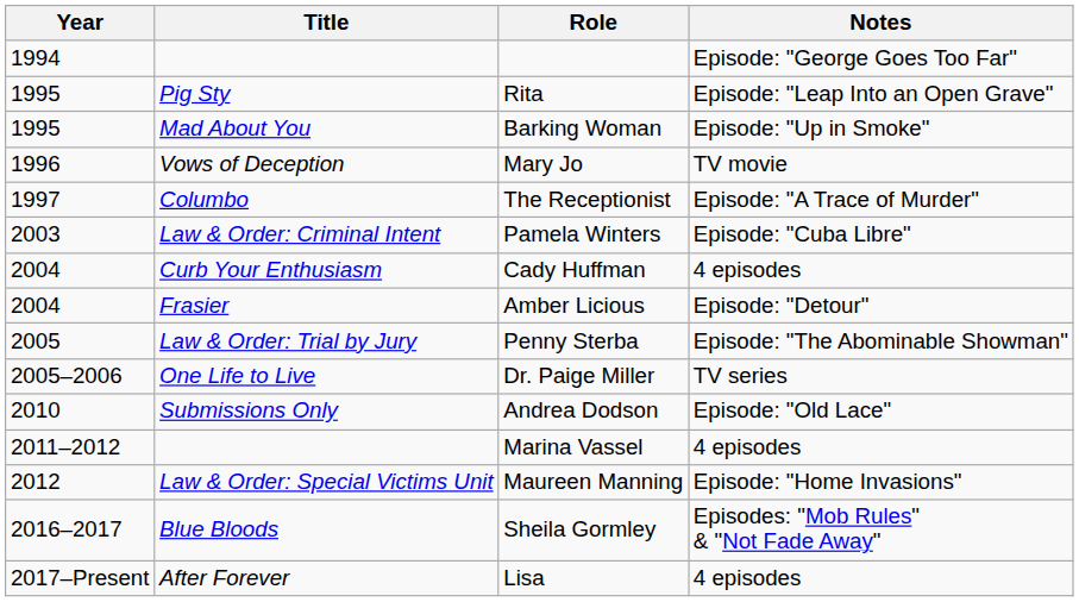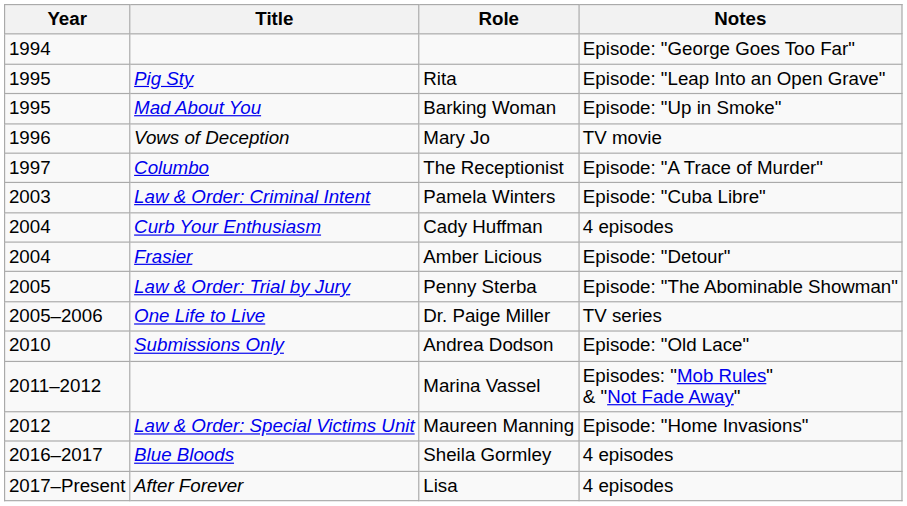Marina Vassel | Notes: 4 episodes -> Episodes: "Mob Rules" & "Not Fade Away"
Sheila Gormley | Notes: Episodes: "Mob Rules" & "Not Fade Away" -> 4 episodes
